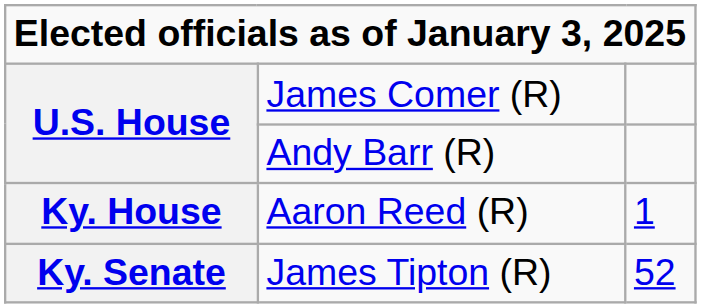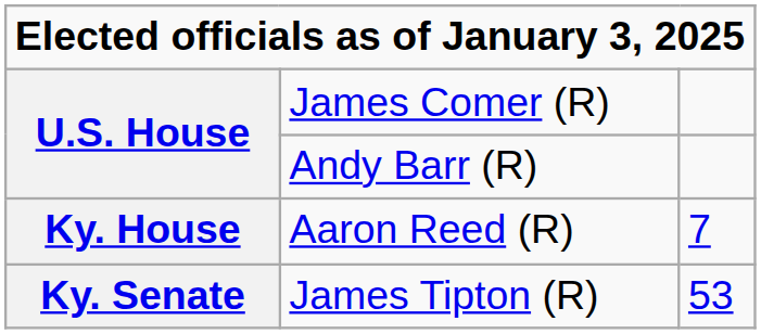Aaron Reed (R) | column 3: 1 -> 7
James Tipton (R) | column 3: 52 -> 53
